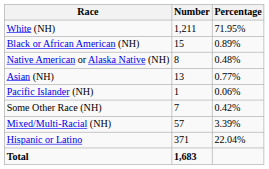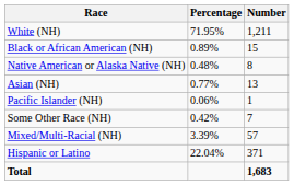columns swapped: Number <-> Percentage
